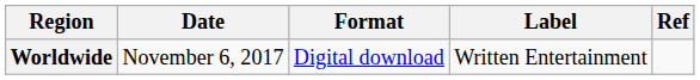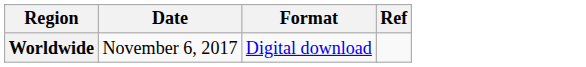- column: Label | Written Entertainment
